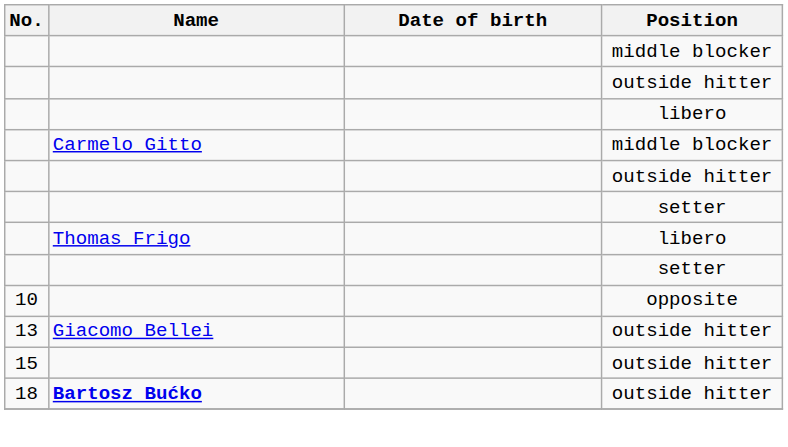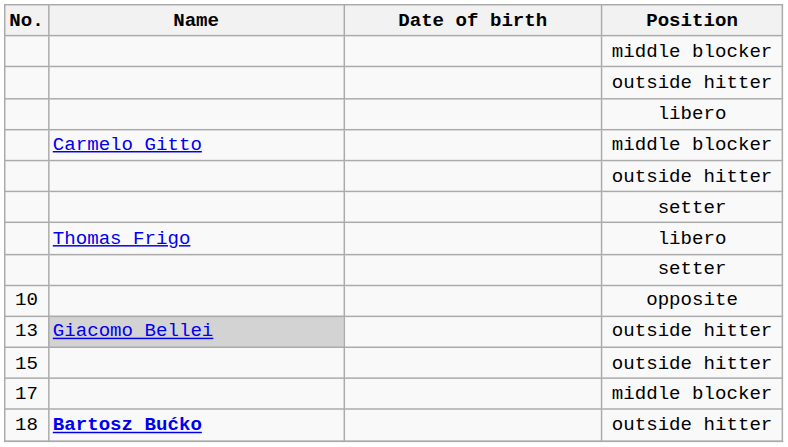13 | Name: no background -> lightgrey background
+ row: 17 | middle blocker
